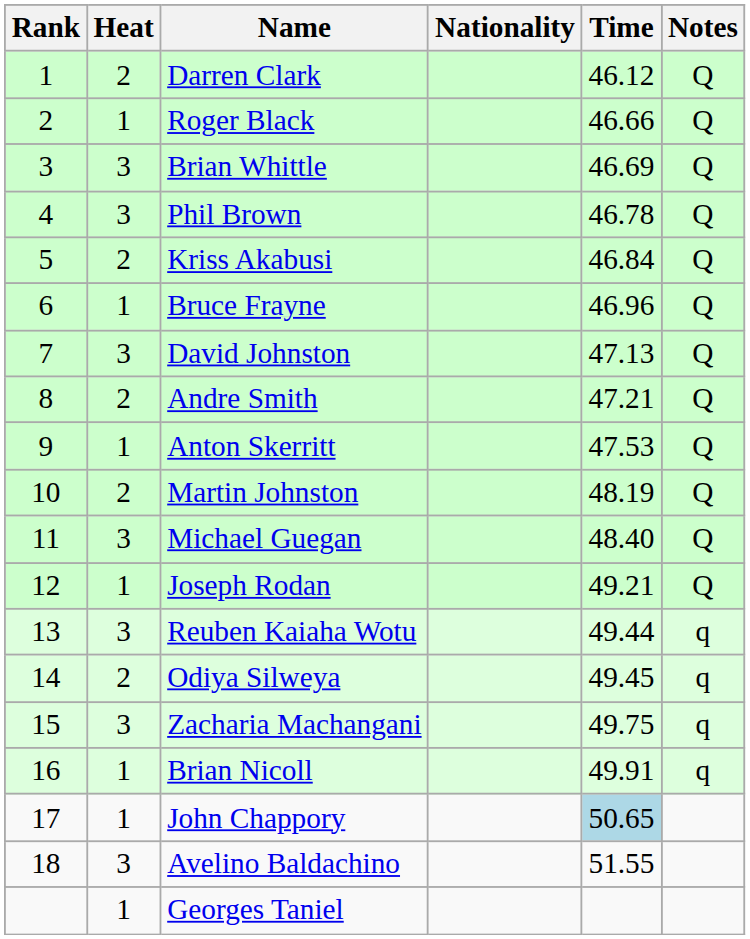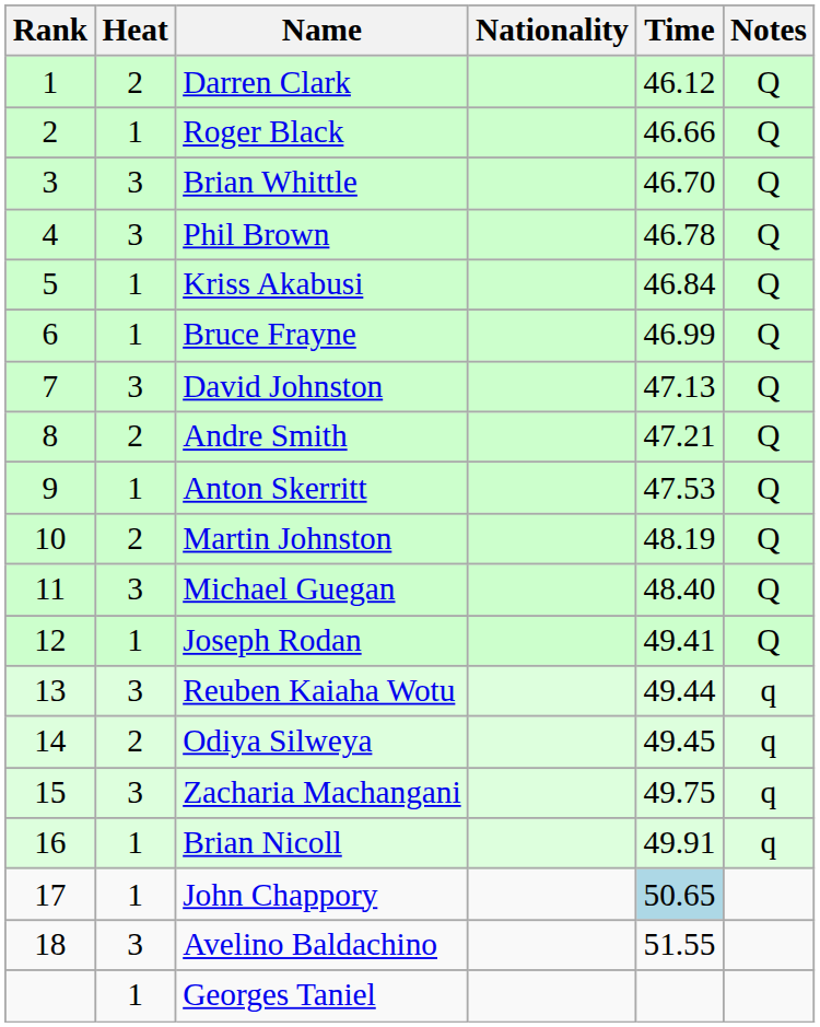Brian Whittle | Time: 46.69 -> 46.70
Kriss Akabusi | Heat: 2 -> 1
Bruce Frayne | Time: 46.96 -> 46.99
Joseph Rodan | Time: 49.21 -> 49.41
